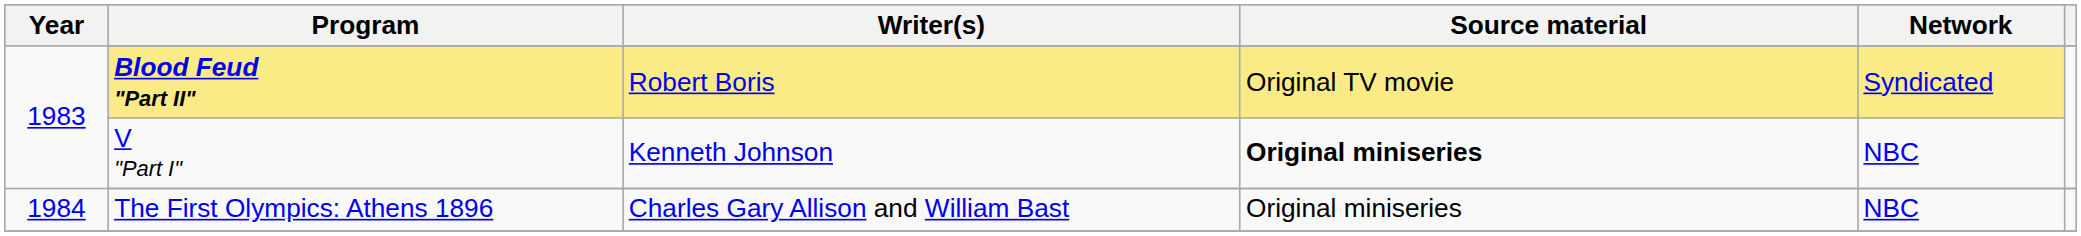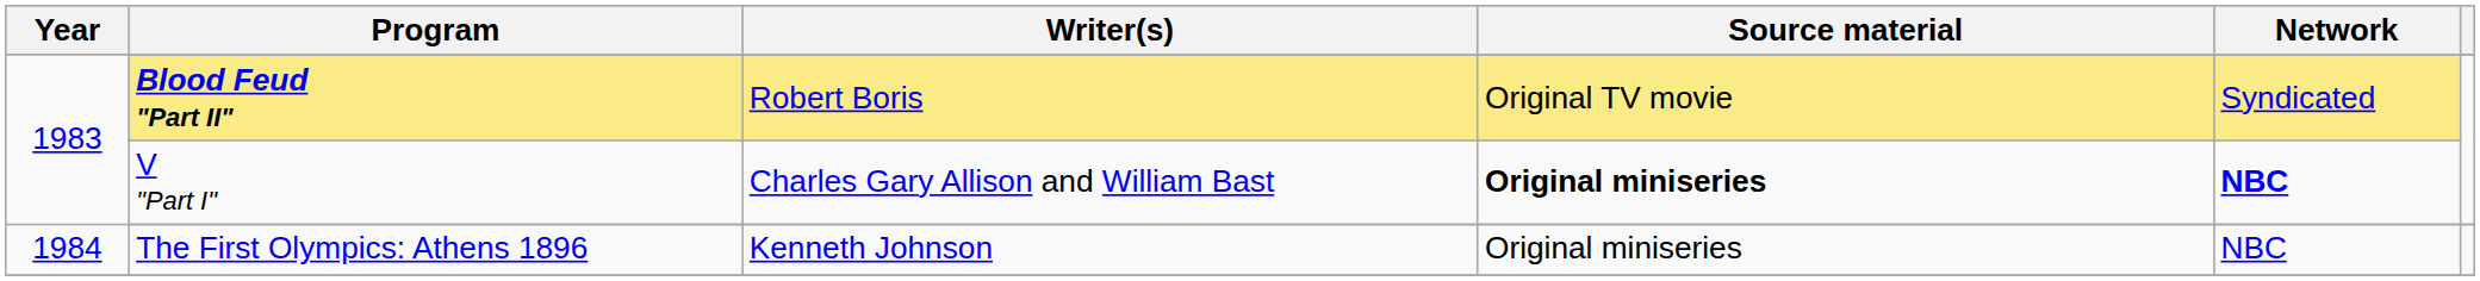V "Part I" | Writer(s): Kenneth Johnson -> Charles Gary Allison and William Bast
V "Part I" | Network: normal -> bold
The First Olympics: Athens 1896 | Writer(s): Charles Gary Allison and William Bast -> Kenneth Johnson
